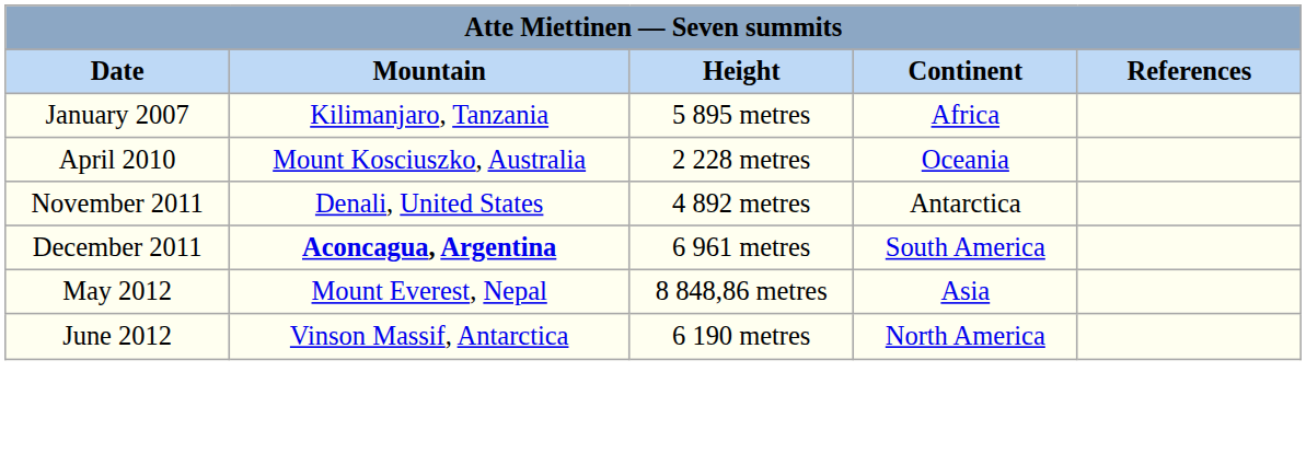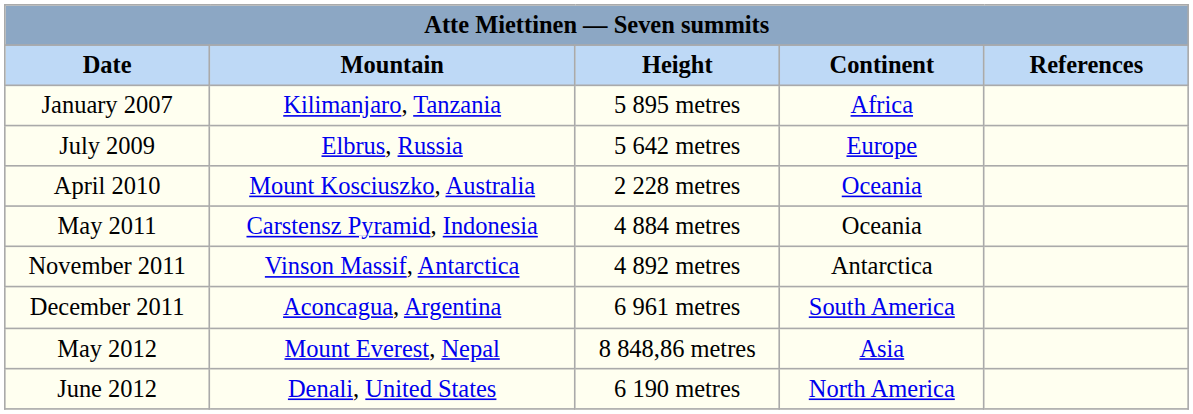+ row: July 2009 | Elbrus, Russia | 5 642 metres | Europe
+ row: May 2011 | Carstensz Pyramid, Indonesia | 4 884 metres | Oceania
November 2011 | Mountain: Denali, United States -> Vinson Massif, Antarctica
December 2011 | Mountain: bold -> normal
June 2012 | Mountain: Vinson Massif, Antarctica -> Denali, United States
